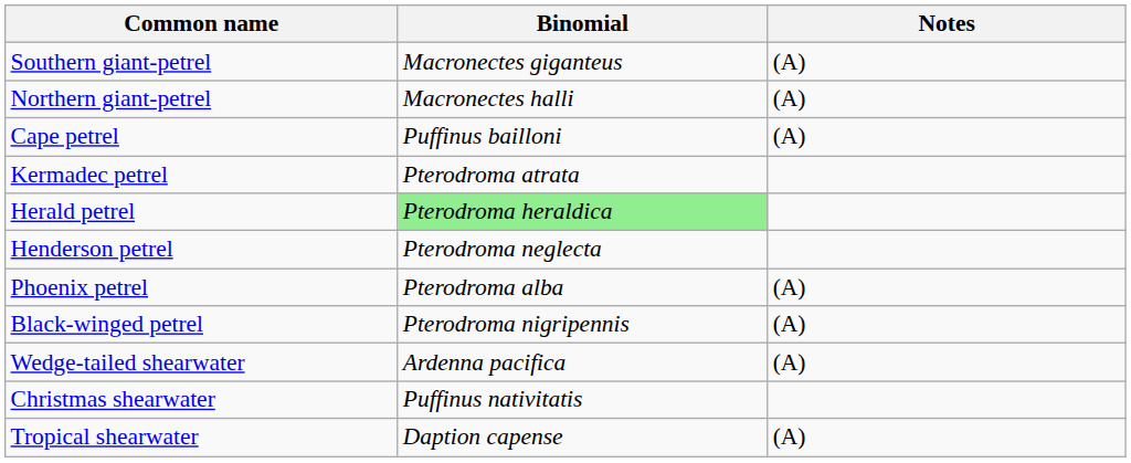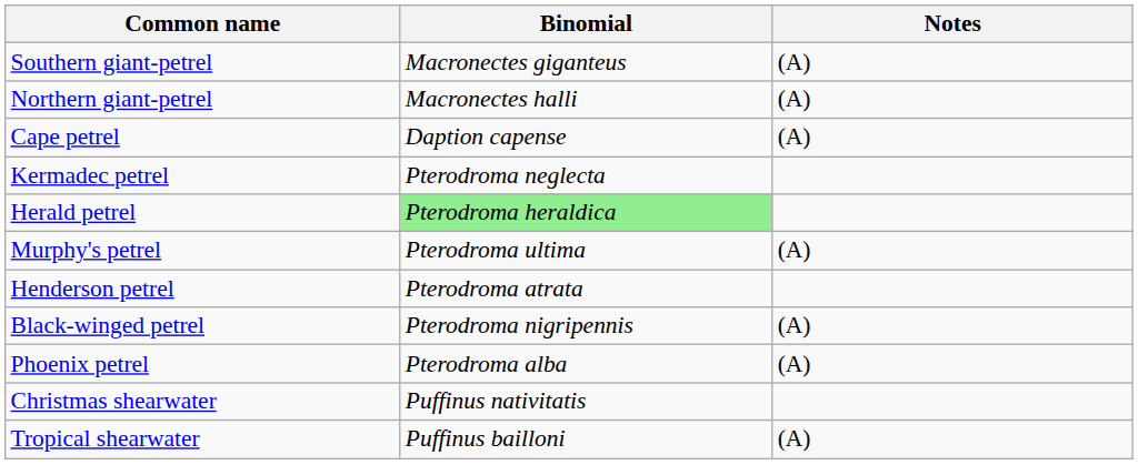Cape petrel | Binomial: Puffinus bailloni -> Daption capense
Kermadec petrel | Binomial: Pterodroma atrata -> Pterodroma neglecta
+ row: Murphy's petrel | Pterodroma ultima | (A)
Henderson petrel | Binomial: Pterodroma neglecta -> Pterodroma atrata
rows swapped: Black-winged petrel <-> Phoenix petrel
- row: Wedge-tailed shearwater | Ardenna pacifica | (A)
Tropical shearwater | Binomial: Daption capense -> Puffinus bailloni
